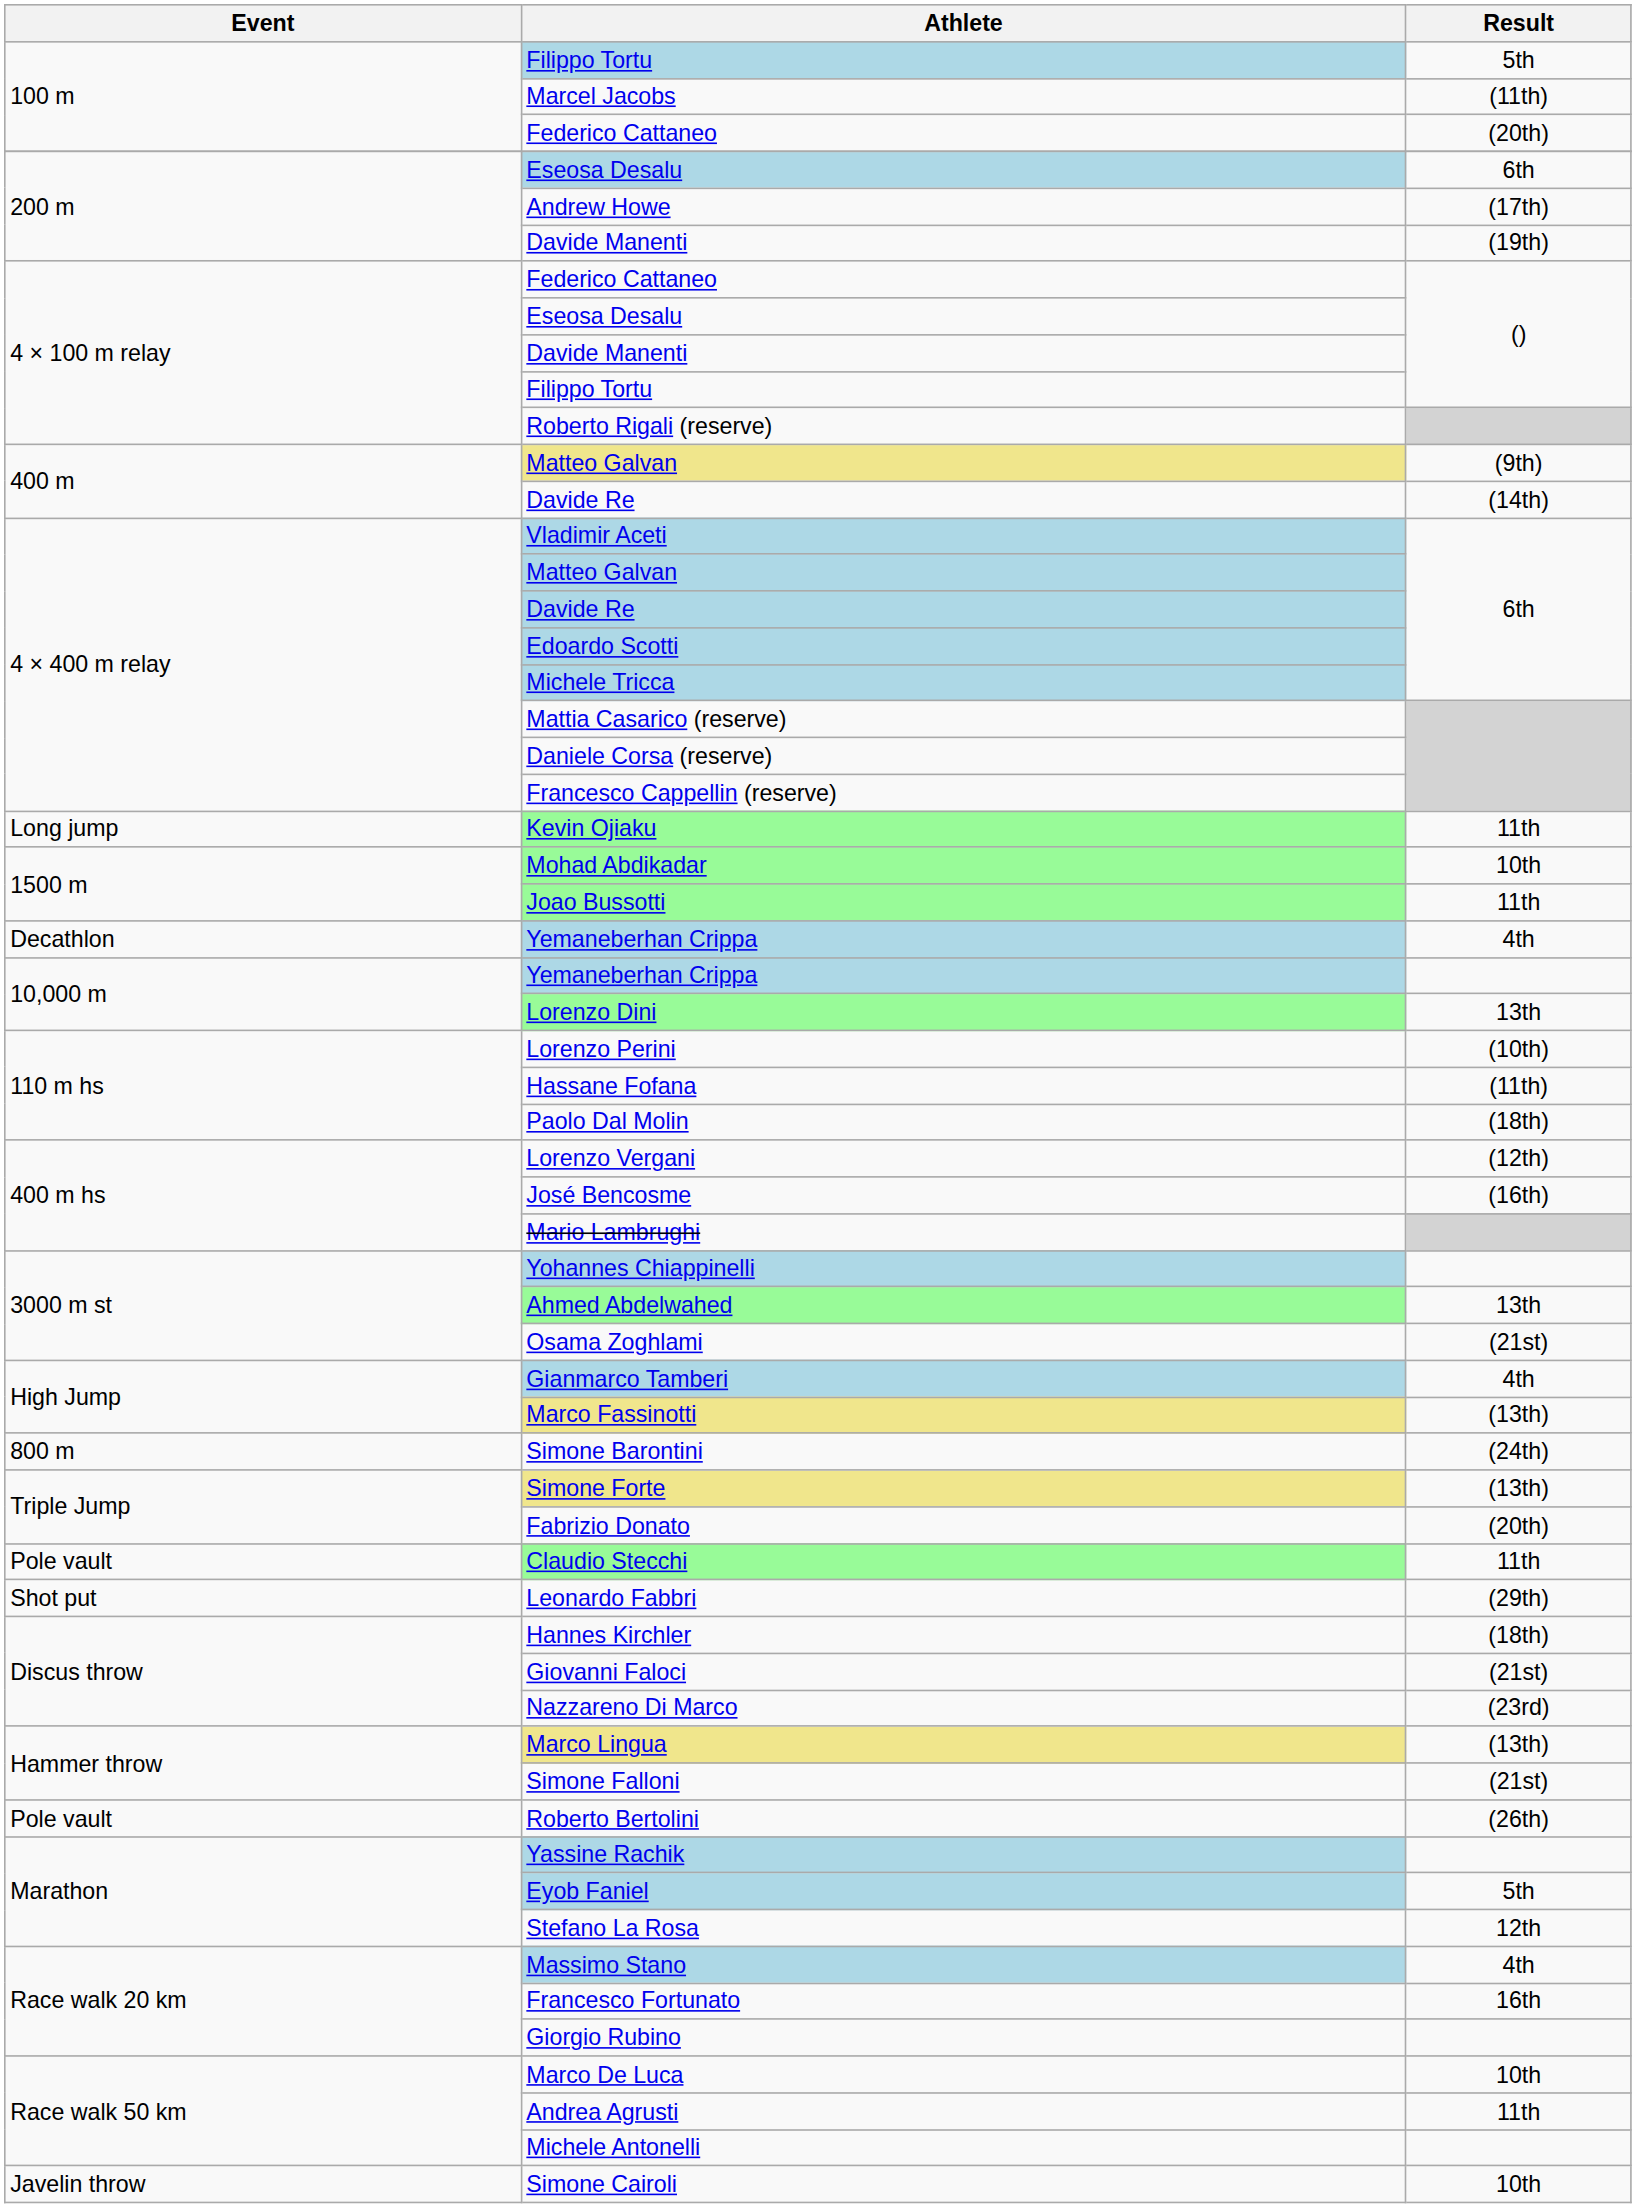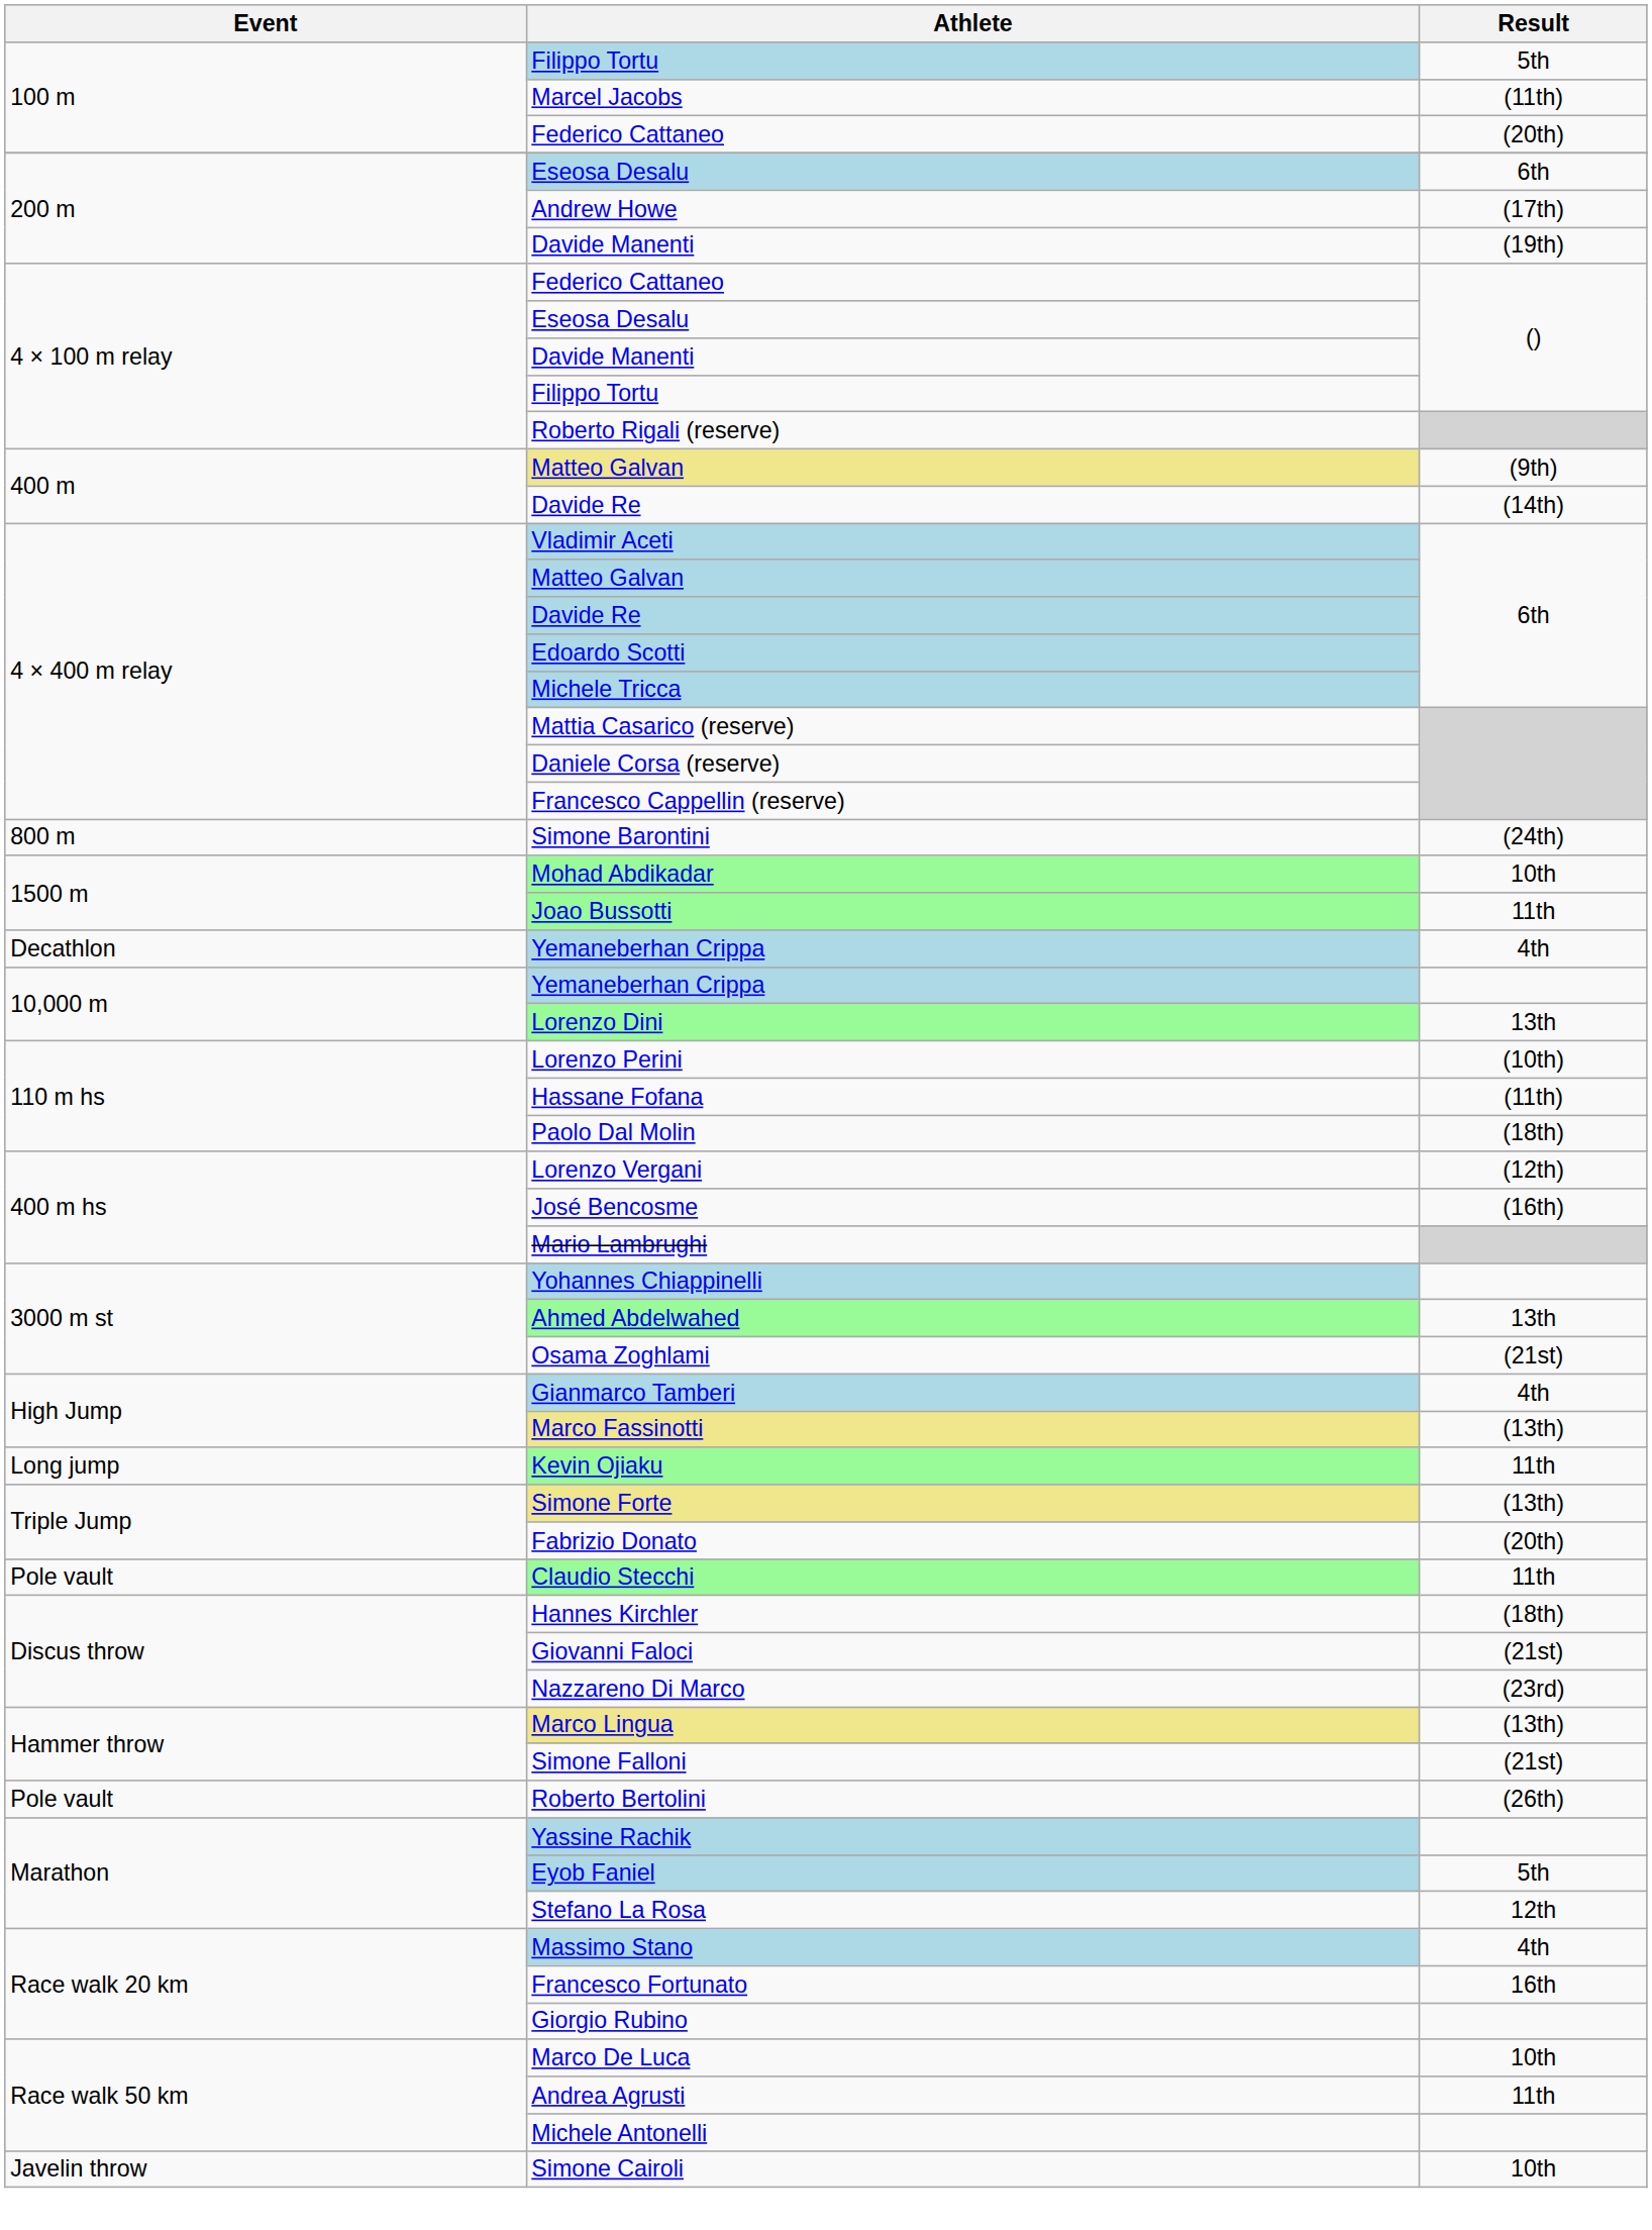rows swapped: Simone Barontini <-> Kevin Ojiaku
- row: Shot put | Leonardo Fabbri | (29th)
